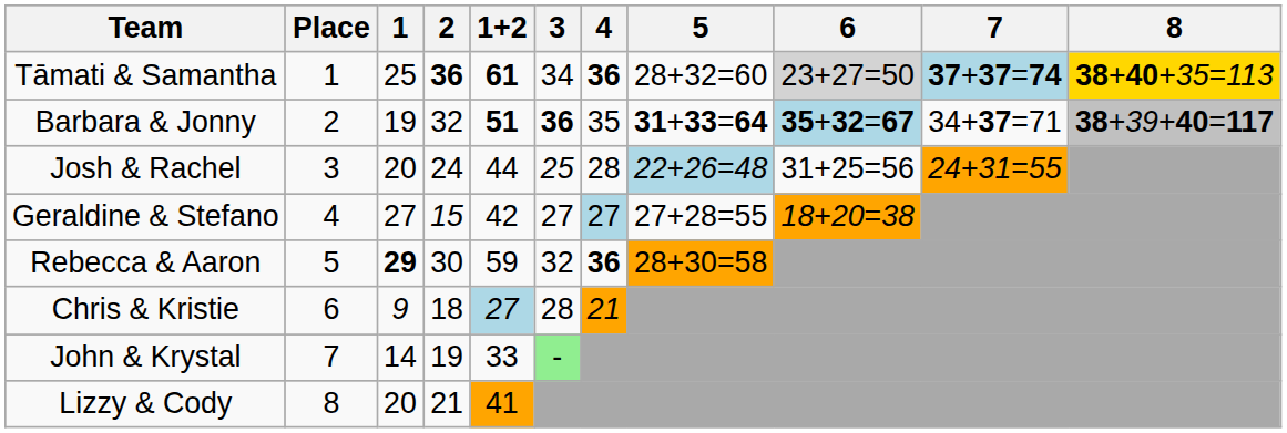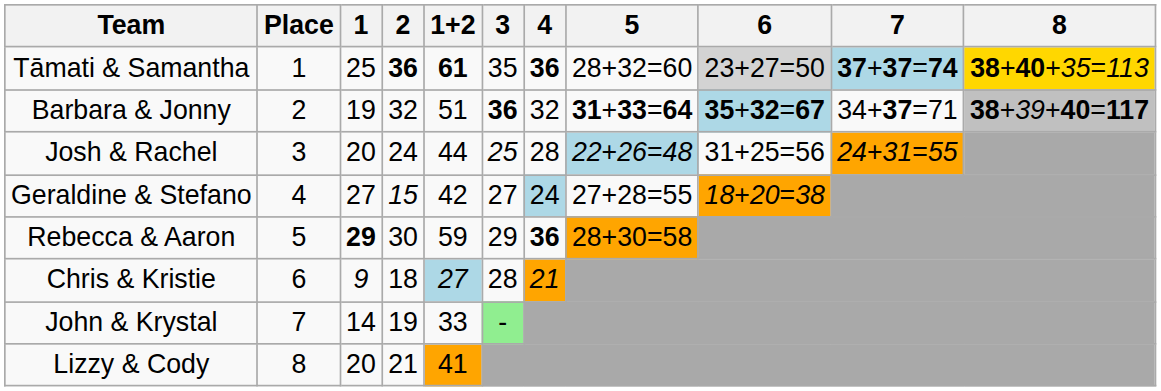Tāmati & Samantha | 3: 34 -> 35
Barbara & Jonny | 1+2: bold -> normal
Barbara & Jonny | 4: 35 -> 32
Geraldine & Stefano | 4: 27 -> 24
Rebecca & Aaron | 3: 32 -> 29
